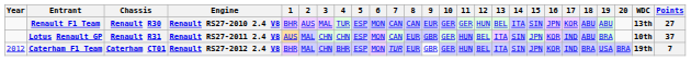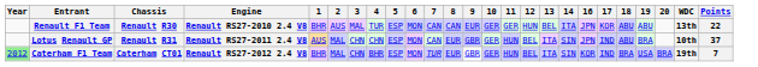- column: 15 | SIN | JPN | JPN
Renault F1 Team | Points: 27 -> 22
Lotus Renault GP | 16: KOR -> JPN
Caterham F1 Team | Year: no background -> lightgreen background
